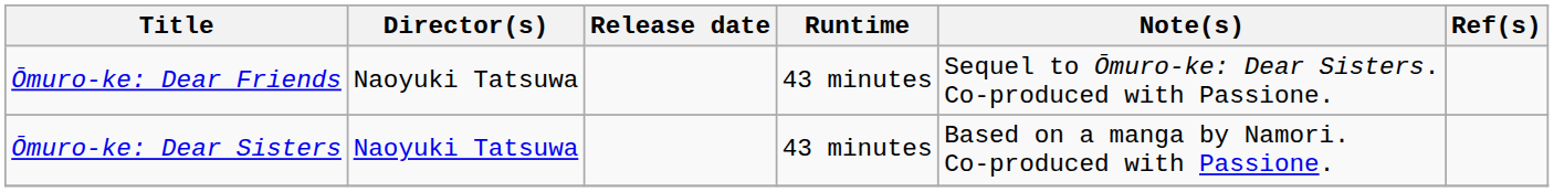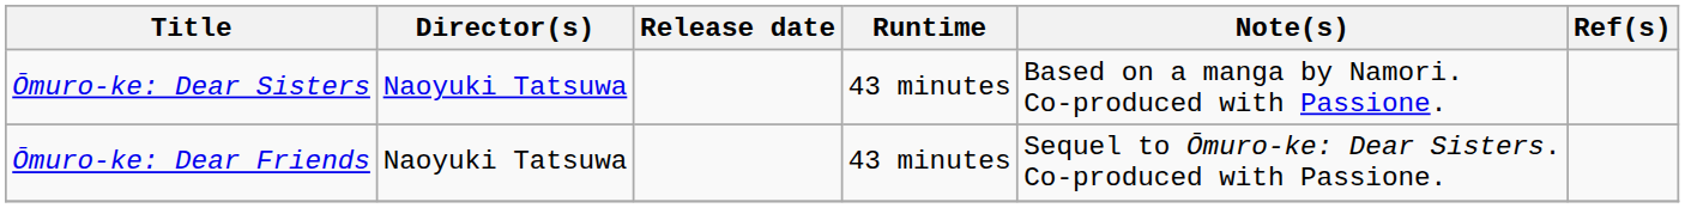rows swapped: Ōmuro-ke: Dear Sisters <-> Ōmuro-ke: Dear Friends
